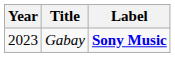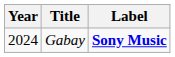Gabay | Year: 2023 -> 2024
